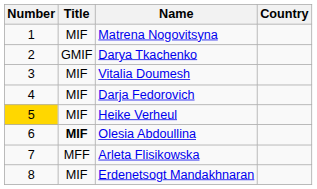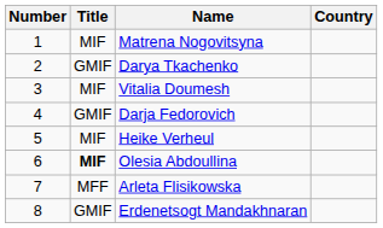Darja Fedorovich | Title: MIF -> GMIF
Heike Verheul | Number: gold background -> no background
Erdenetsogt Mandakhnaran | Title: MIF -> GMIF
